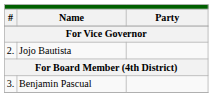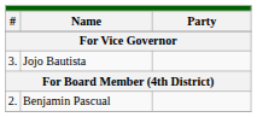Jojo Bautista | column 1: 2. -> 3.
Benjamin Pascual | column 1: 3. -> 2.
